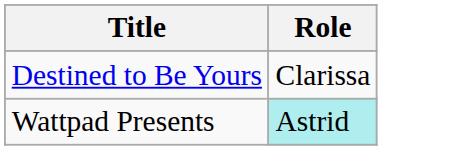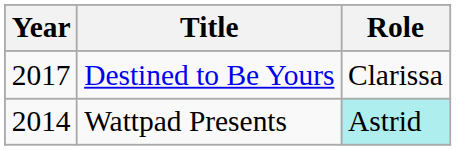+ column: Year | 2017 | 2014
